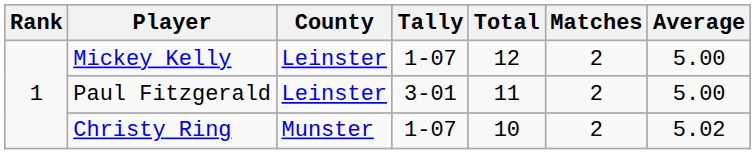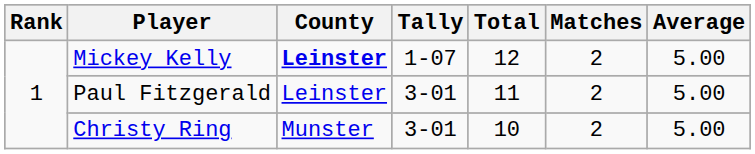Mickey Kelly | County: normal -> bold
Christy Ring | Tally: 1-07 -> 3-01
Christy Ring | Average: 5.02 -> 5.00
